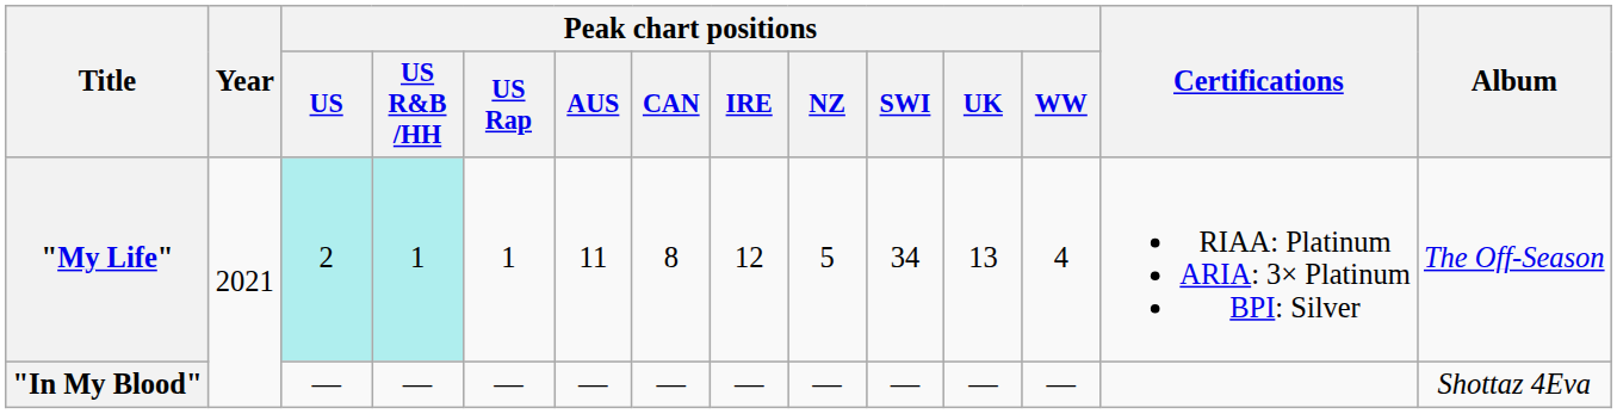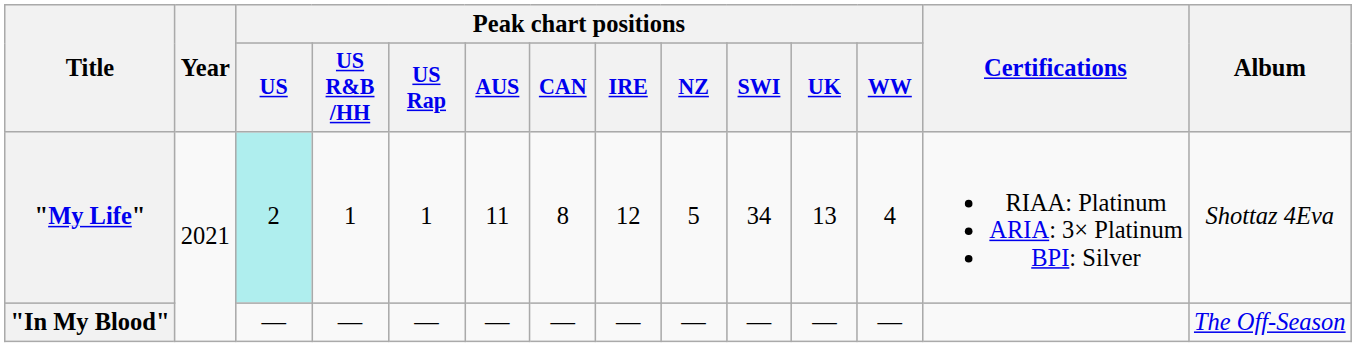"My Life" | Peak chart positions / US R&B /HH: paleturquoise background -> no background
"My Life" | Album: The Off-Season -> Shottaz 4Eva
"In My Blood" | Album: Shottaz 4Eva -> The Off-Season
